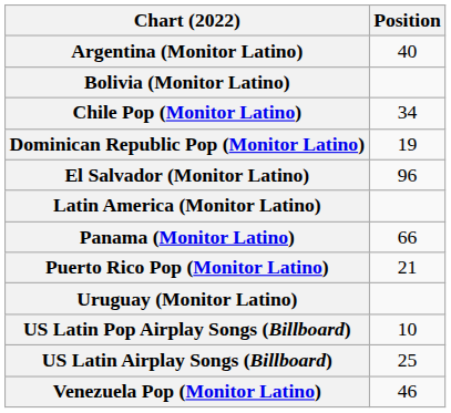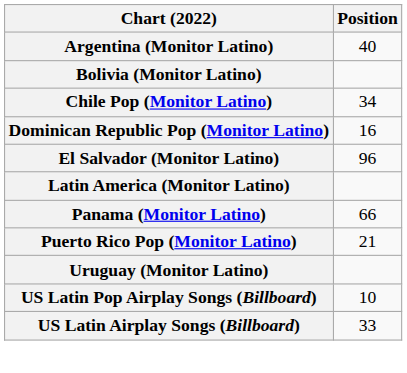Dominican Republic Pop (Monitor Latino) | Position: 19 -> 16
US Latin Airplay Songs (Billboard) | Position: 25 -> 33
- row: Venezuela Pop (Monitor Latino) | 46
